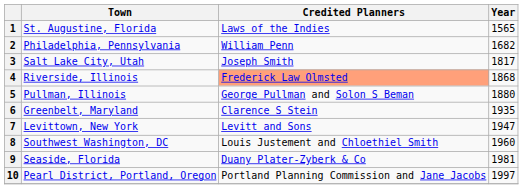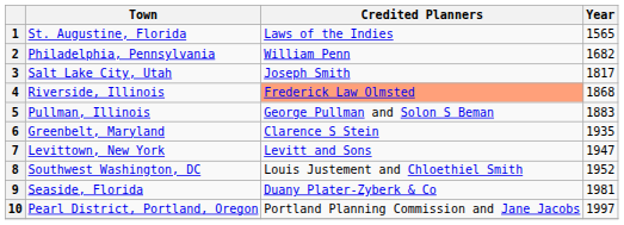5 | Year: 1880 -> 1883
8 | Year: 1960 -> 1952
